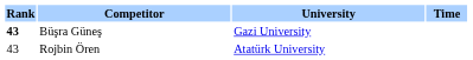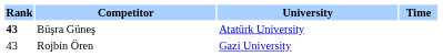Büşra Güneş | University: Gazi University -> Atatürk University
Rojbin Ören | University: Atatürk University -> Gazi University
